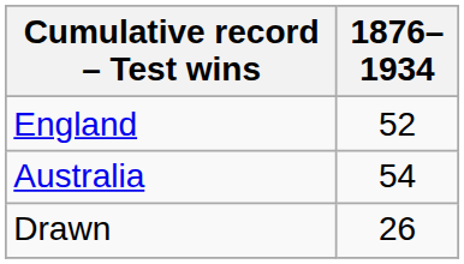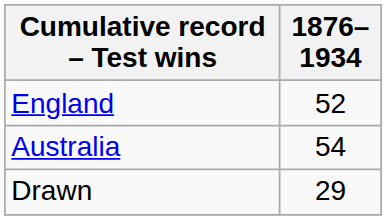Drawn | 1876–1934: 26 -> 29
